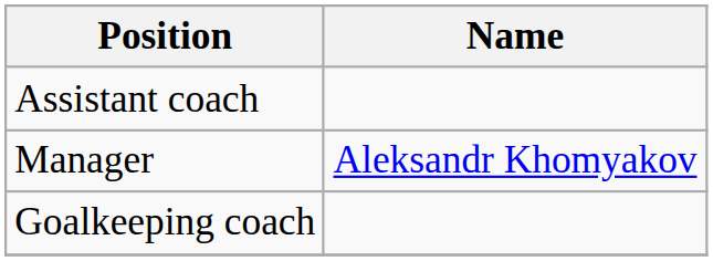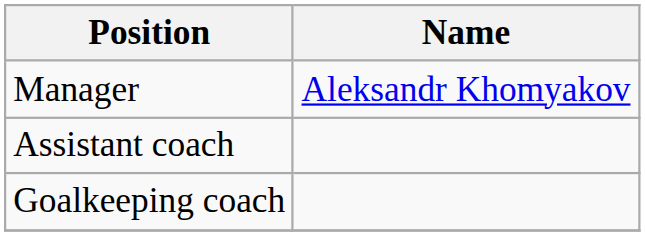rows swapped: Manager <-> Assistant coach
